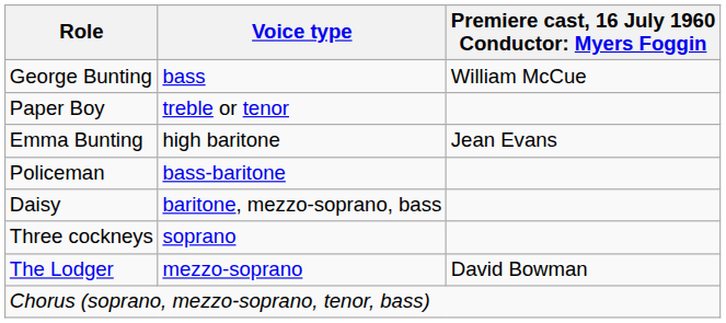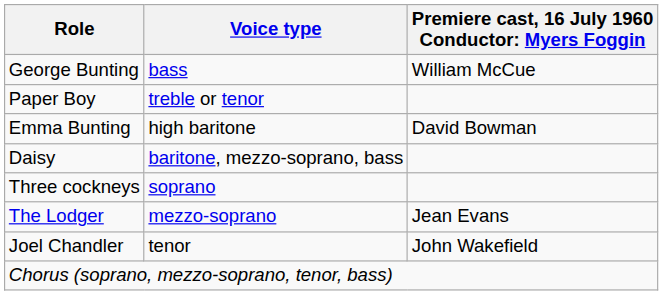Emma Bunting | column 3: Jean Evans -> David Bowman
- row: Policeman | bass-baritone
The Lodger | column 3: David Bowman -> Jean Evans
+ row: Joel Chandler | tenor | John Wakefield
